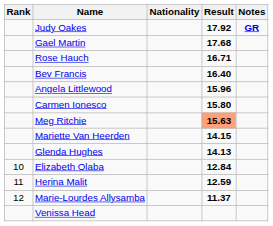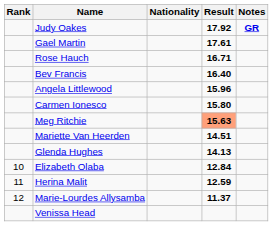Gael Martin | Result: 17.68 -> 17.61
Mariette Van Heerden | Result: 14.15 -> 14.51
